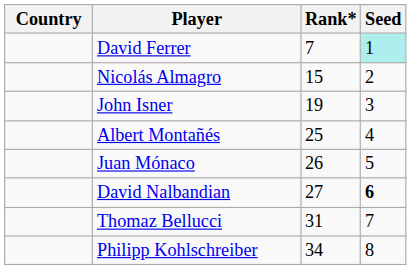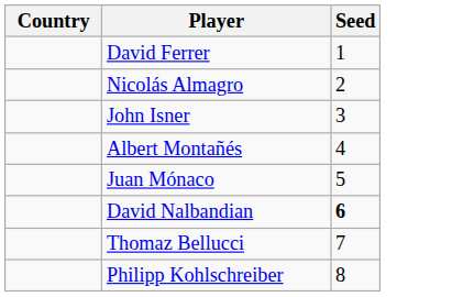- column: Rank* | 7 | 15 | 19 | 25 | 26 | 27 | 31 | 34
David Ferrer | Seed: paleturquoise background -> no background
